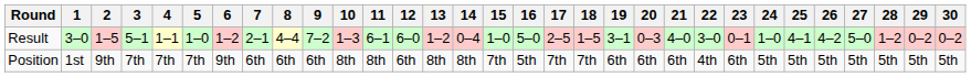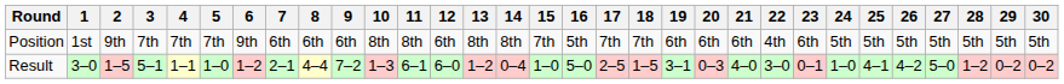rows swapped: Result <-> Position
